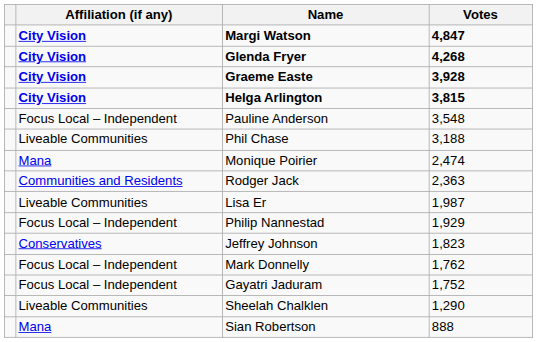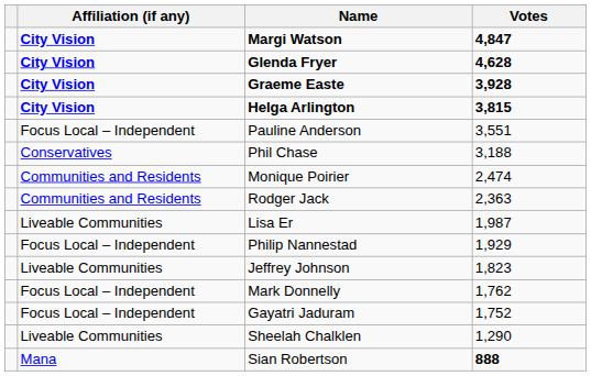Glenda Fryer | Votes: 4,268 -> 4,628
Pauline Anderson | Votes: 3,548 -> 3,551
Phil Chase | Affiliation (if any): Liveable Communities -> Conservatives
Monique Poirier | Affiliation (if any): Mana -> Communities and Residents
Jeffrey Johnson | Affiliation (if any): Conservatives -> Liveable Communities
Sian Robertson | Votes: normal -> bold
